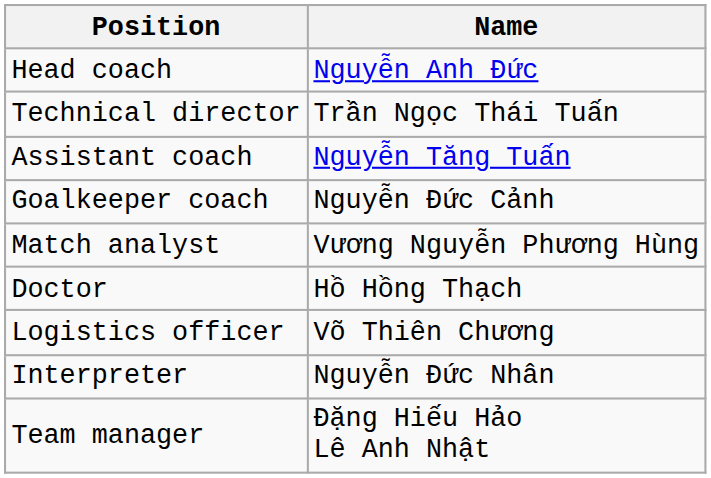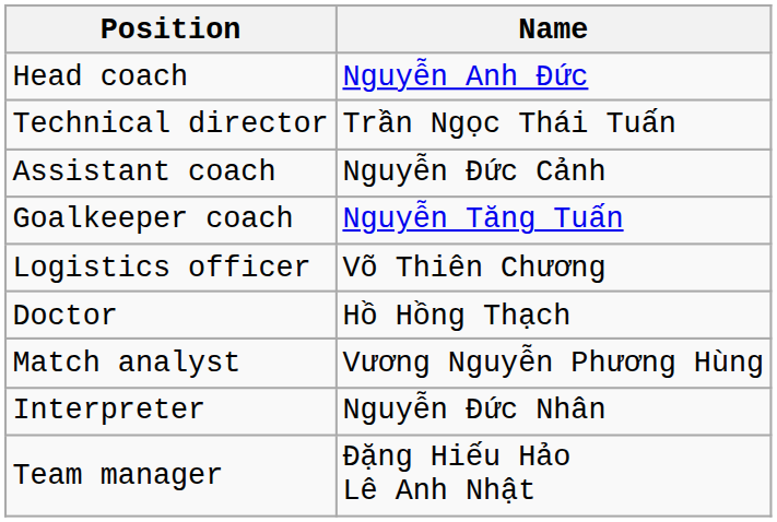Assistant coach | Name: Nguyễn Tăng Tuấn -> Nguyễn Đức Cảnh
Goalkeeper coach | Name: Nguyễn Đức Cảnh -> Nguyễn Tăng Tuấn
rows swapped: Match analyst <-> Logistics officer
